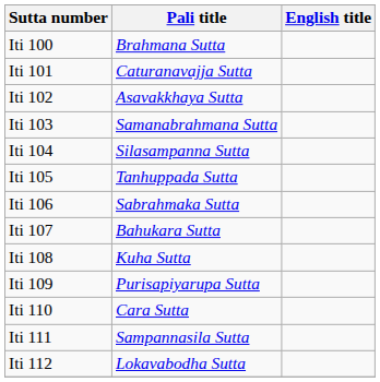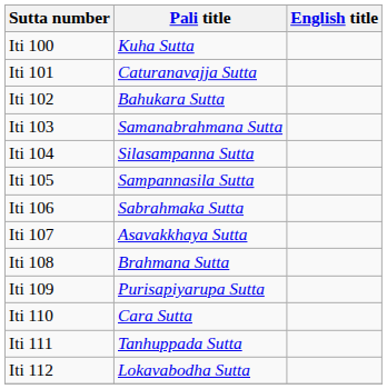Iti 100 | Pali title: Brahmana Sutta -> Kuha Sutta
Iti 102 | Pali title: Asavakkhaya Sutta -> Bahukara Sutta
Iti 105 | Pali title: Tanhuppada Sutta -> Sampannasila Sutta
Iti 107 | Pali title: Bahukara Sutta -> Asavakkhaya Sutta
Iti 108 | Pali title: Kuha Sutta -> Brahmana Sutta
Iti 111 | Pali title: Sampannasila Sutta -> Tanhuppada Sutta
